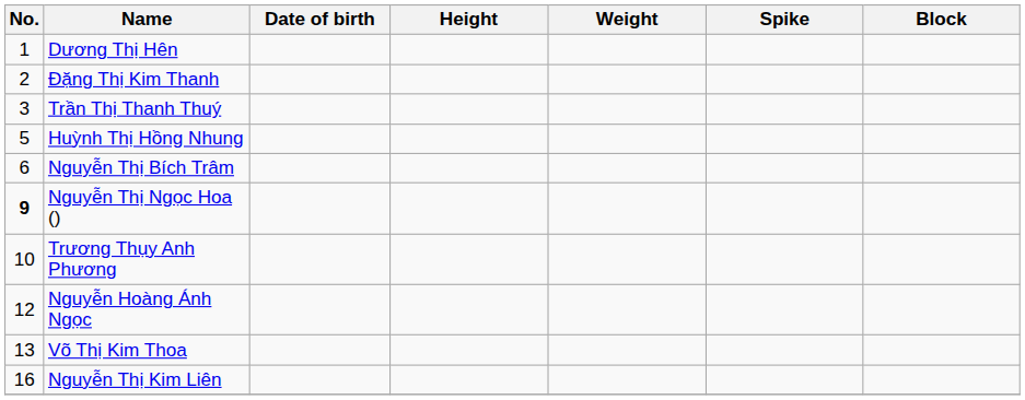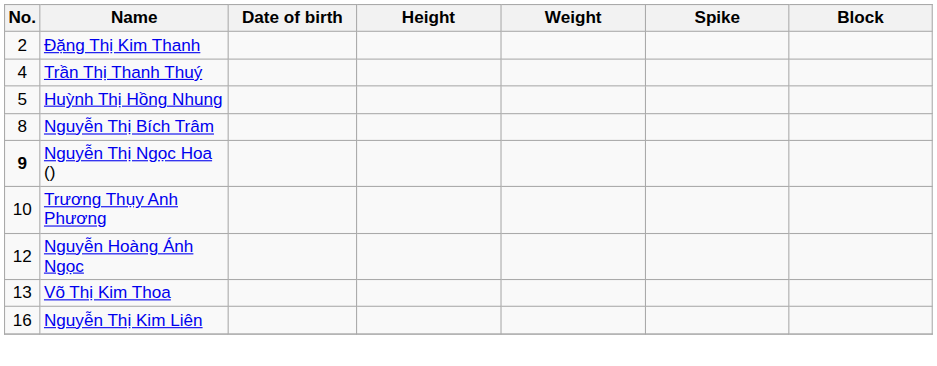- row: 1 | Dương Thị Hên
Trần Thị Thanh Thuý | No.: 3 -> 4
Nguyễn Thị Bích Trâm | No.: 6 -> 8
